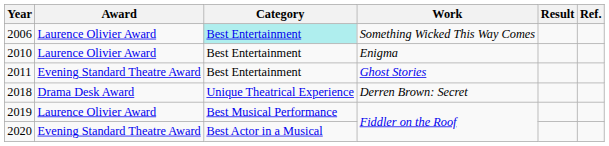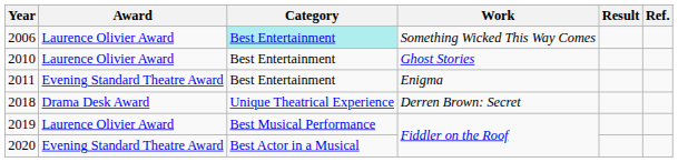2010 | Work: Enigma -> Ghost Stories
2011 | Work: Ghost Stories -> Enigma
